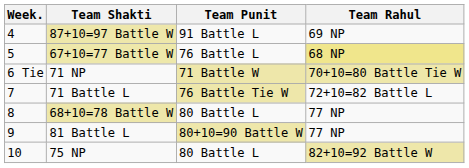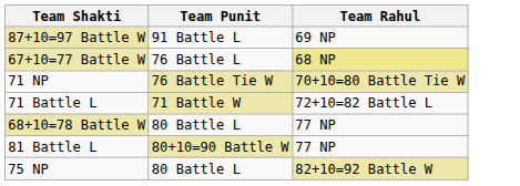- column: Week. | 4 | 5 | 6 Tie | 7 | 8 | 9 | 10
71 NP | Team Punit: 71 Battle W -> 76 Battle Tie W
71 Battle L | Team Punit: 76 Battle Tie W -> 71 Battle W
